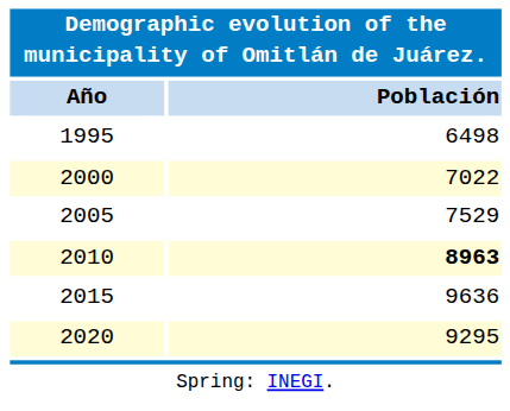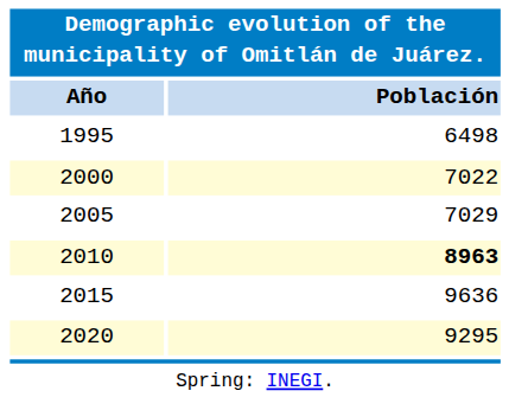2005 | Población: 7529 -> 7029
